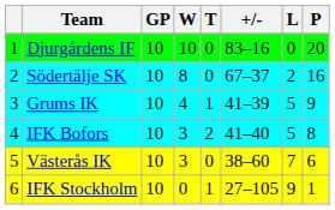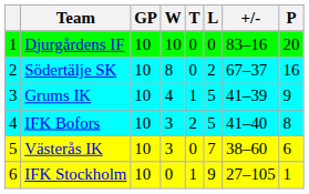columns swapped: L <-> +/-
